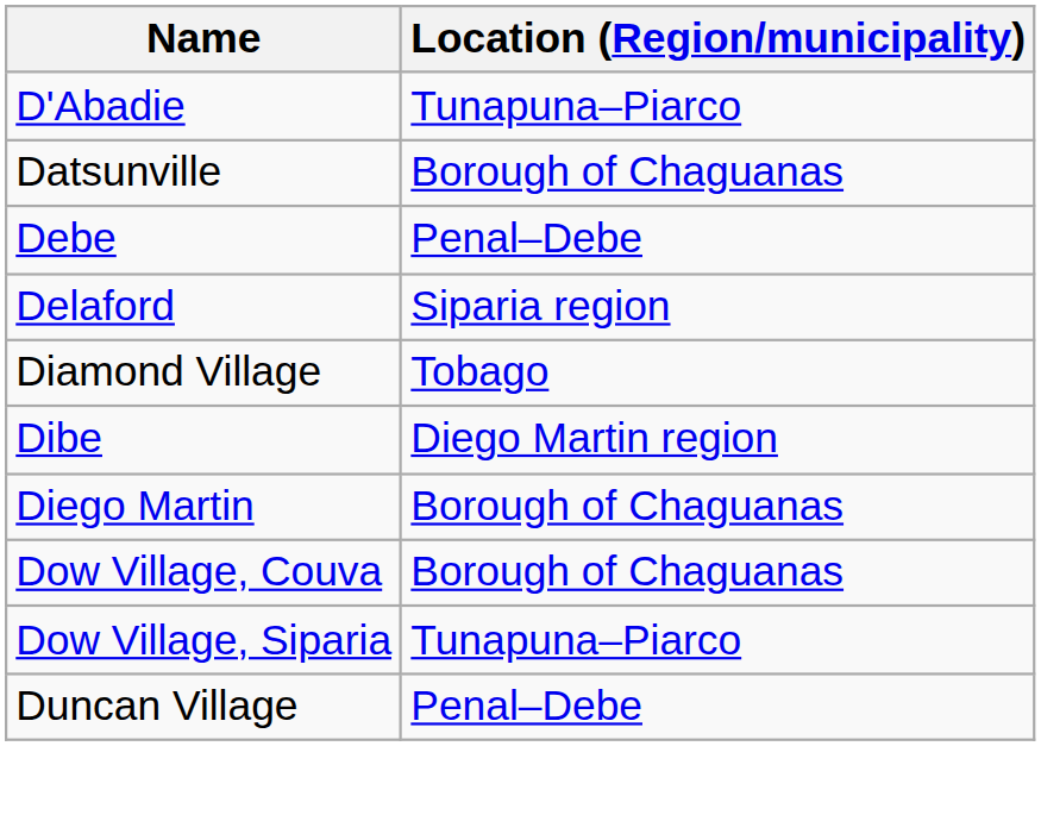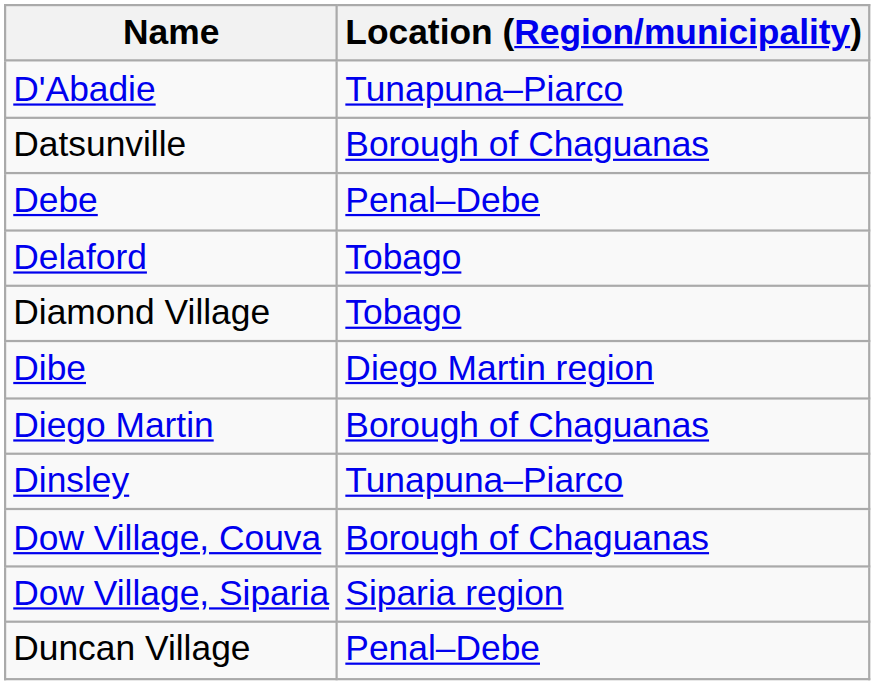Delaford | Location (Region/municipality): Siparia region -> Tobago
+ row: Dinsley | Tunapuna–Piarco
Dow Village, Siparia | Location (Region/municipality): Tunapuna–Piarco -> Siparia region
